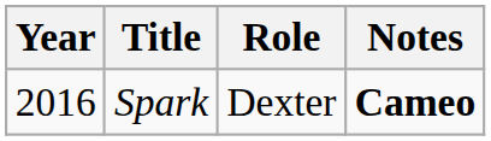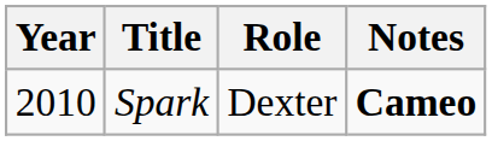Spark | Year: 2016 -> 2010
